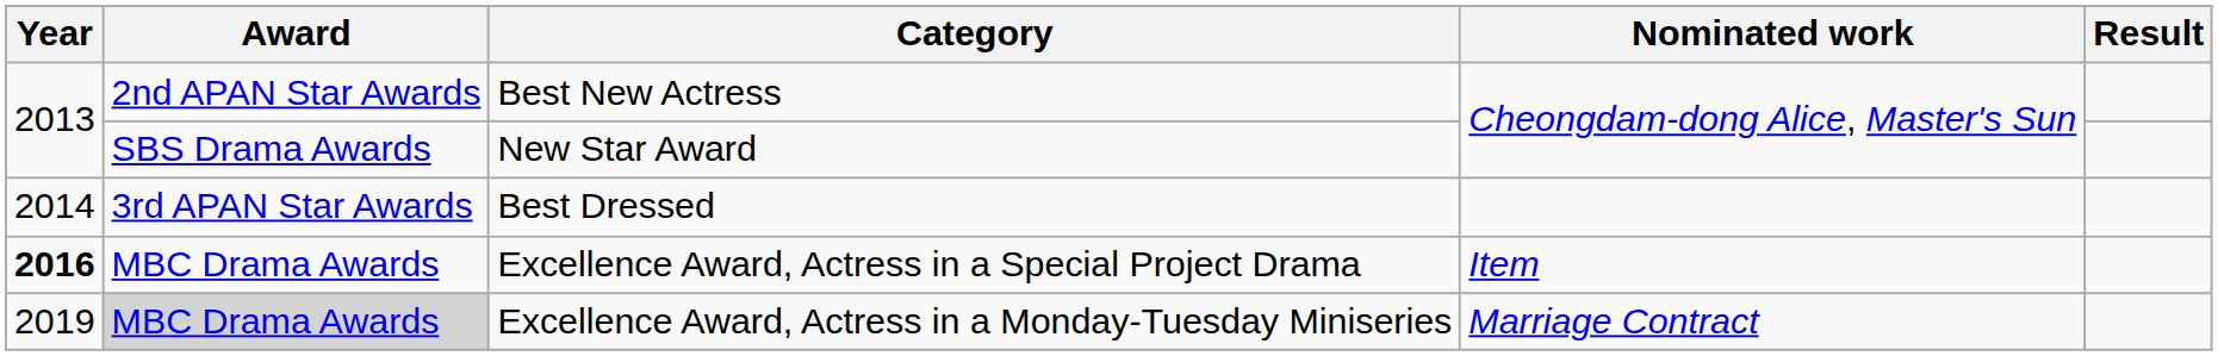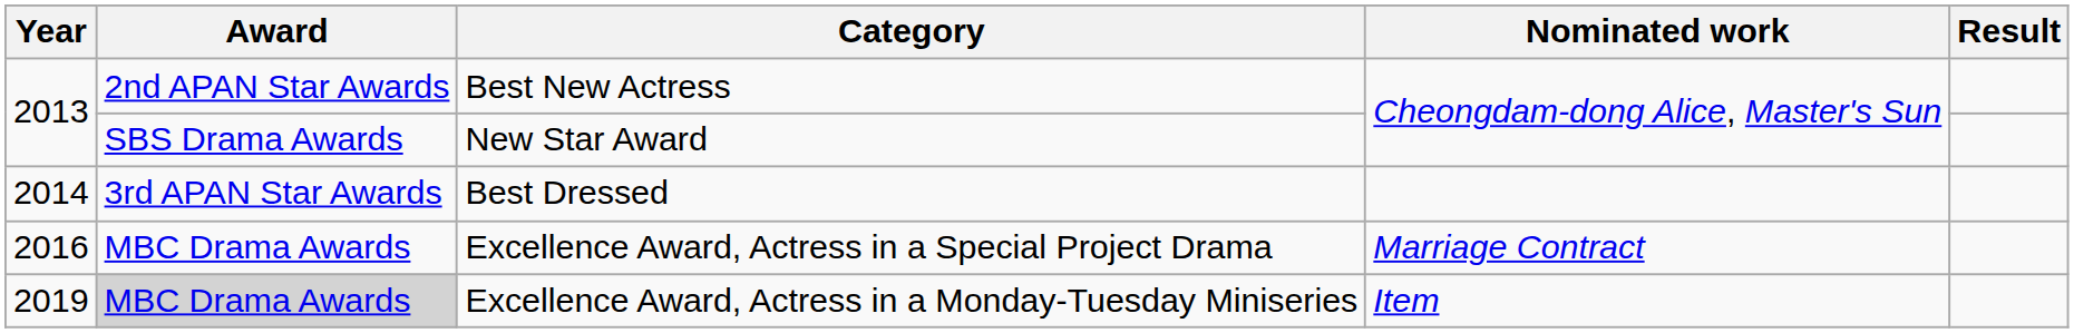Excellence Award, Actress in a Special Project Drama | Year: bold -> normal
Excellence Award, Actress in a Special Project Drama | Nominated work: Item -> Marriage Contract
Excellence Award, Actress in a Monday-Tuesday Miniseries | Nominated work: Marriage Contract -> Item
